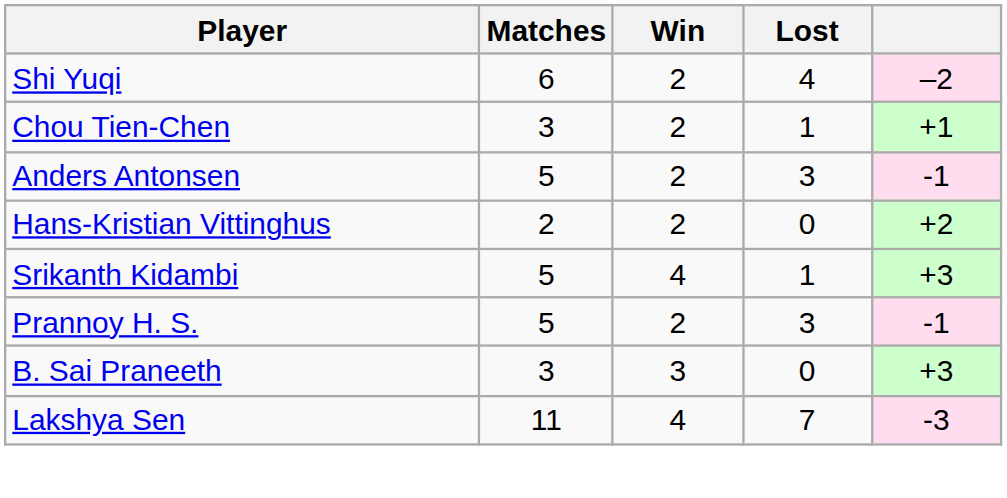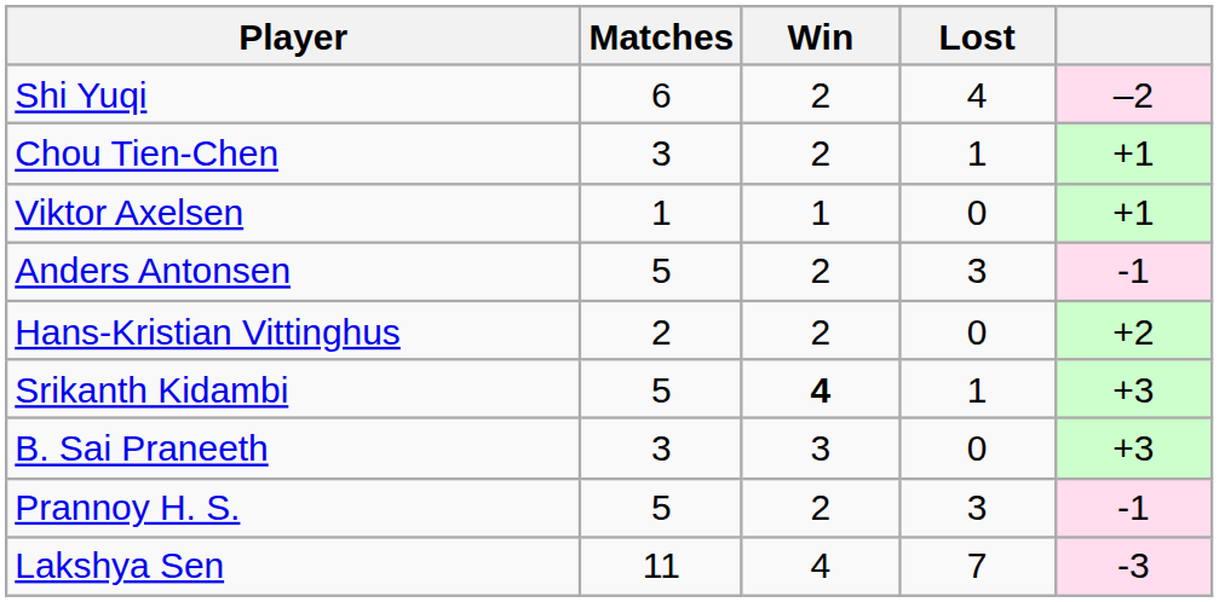+ row: Viktor Axelsen | 1 | 1 | 0 | +1
Srikanth Kidambi | Win: normal -> bold
rows swapped: B. Sai Praneeth <-> Prannoy H. S.
